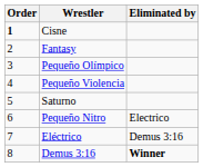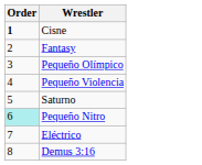- column: Eliminated by | Electrico | Demus 3:16 | Winner
Pequeño Nitro | Order: no background -> paleturquoise background
